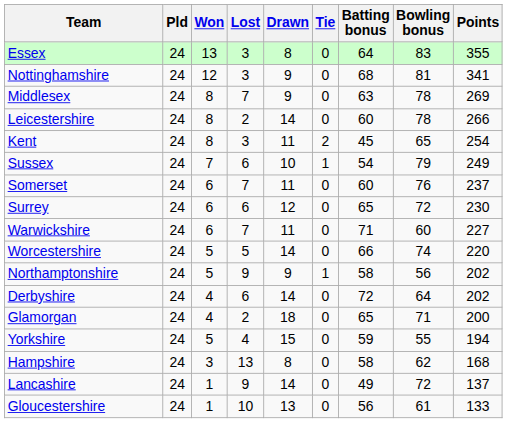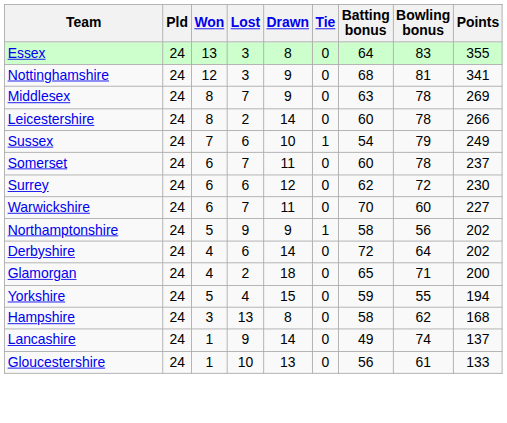- row: Kent | 24 | 8 | 3 | 11 | 2 | 45 | 65 | 254
Somerset | Bowling bonus: 76 -> 78
Surrey | Batting bonus: 65 -> 62
Warwickshire | Batting bonus: 71 -> 70
- row: Worcestershire | 24 | 5 | 5 | 14 | 0 | 66 | 74 | 220
Lancashire | Bowling bonus: 72 -> 74
